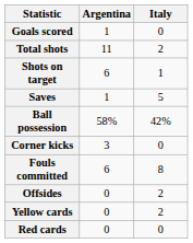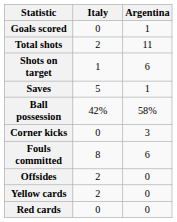columns swapped: Italy <-> Argentina
